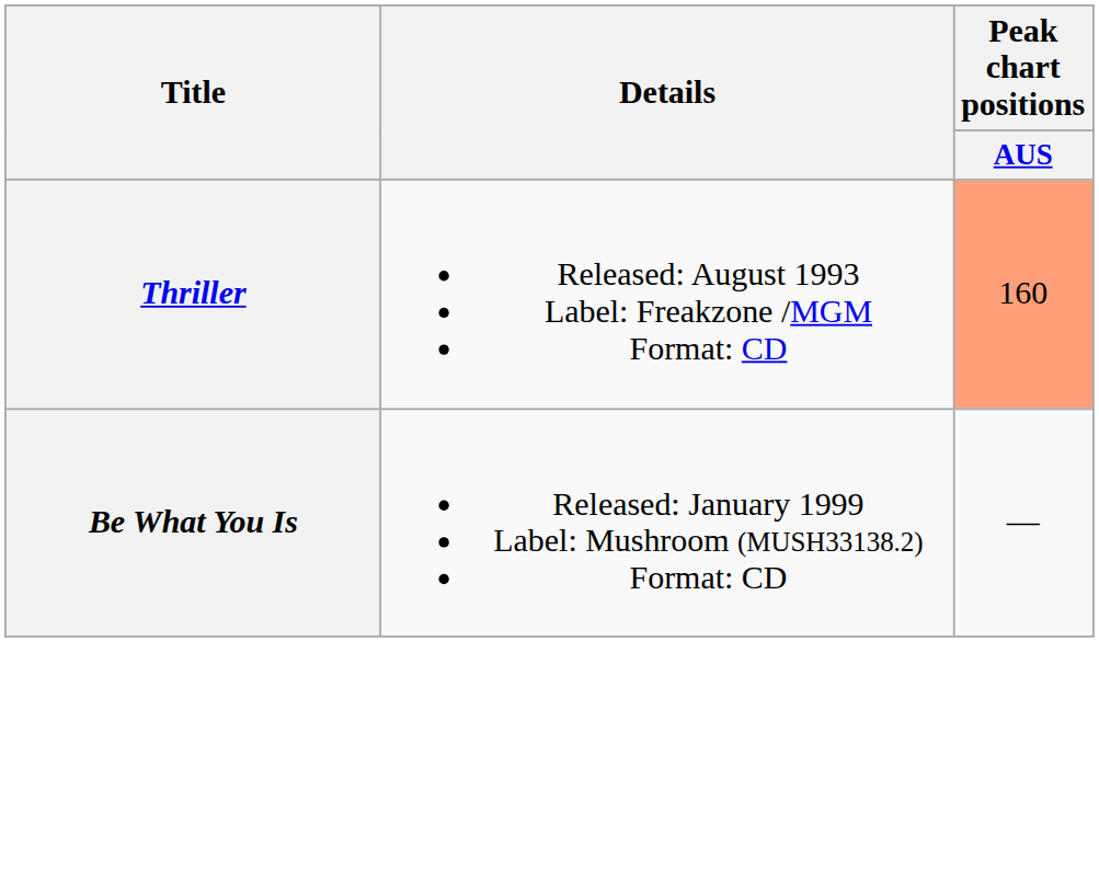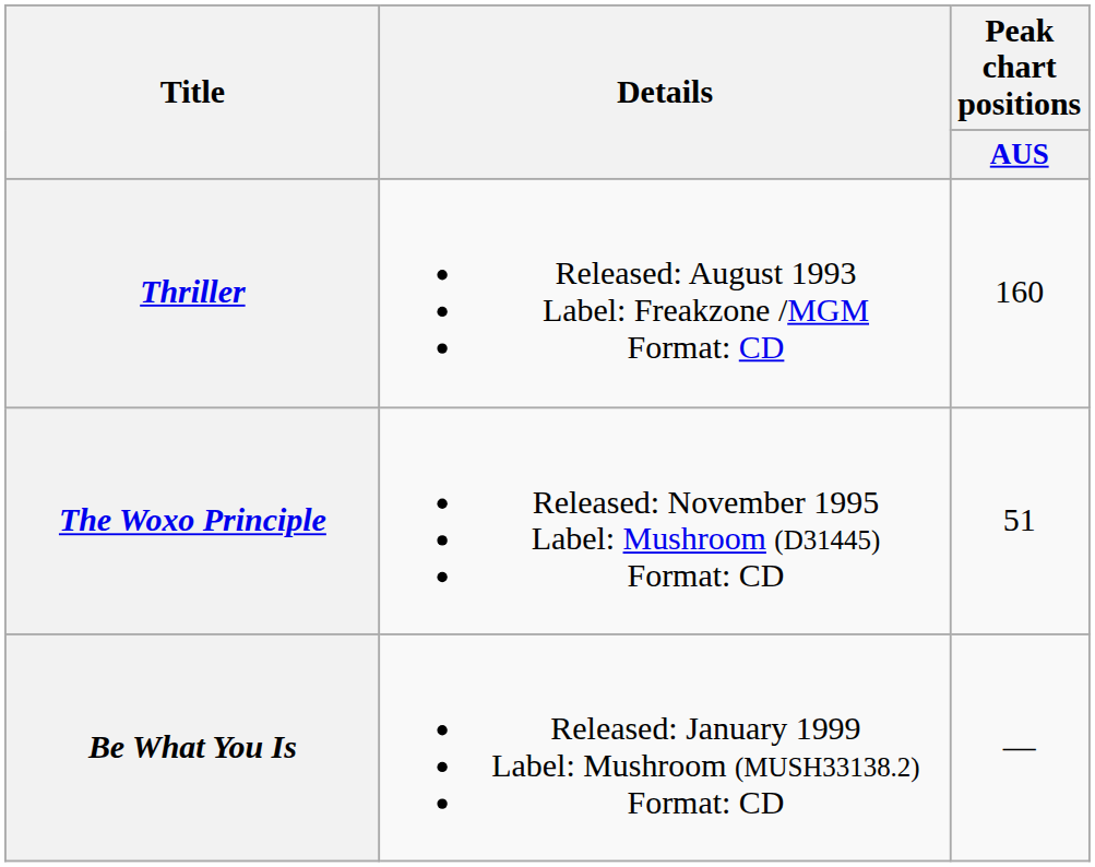Thriller | Peak chart positions / AUS: lightsalmon background -> no background
+ row: The Woxo Principle | Released: November 1995 Label: Mushroom (D31445) Format: CD | 51
